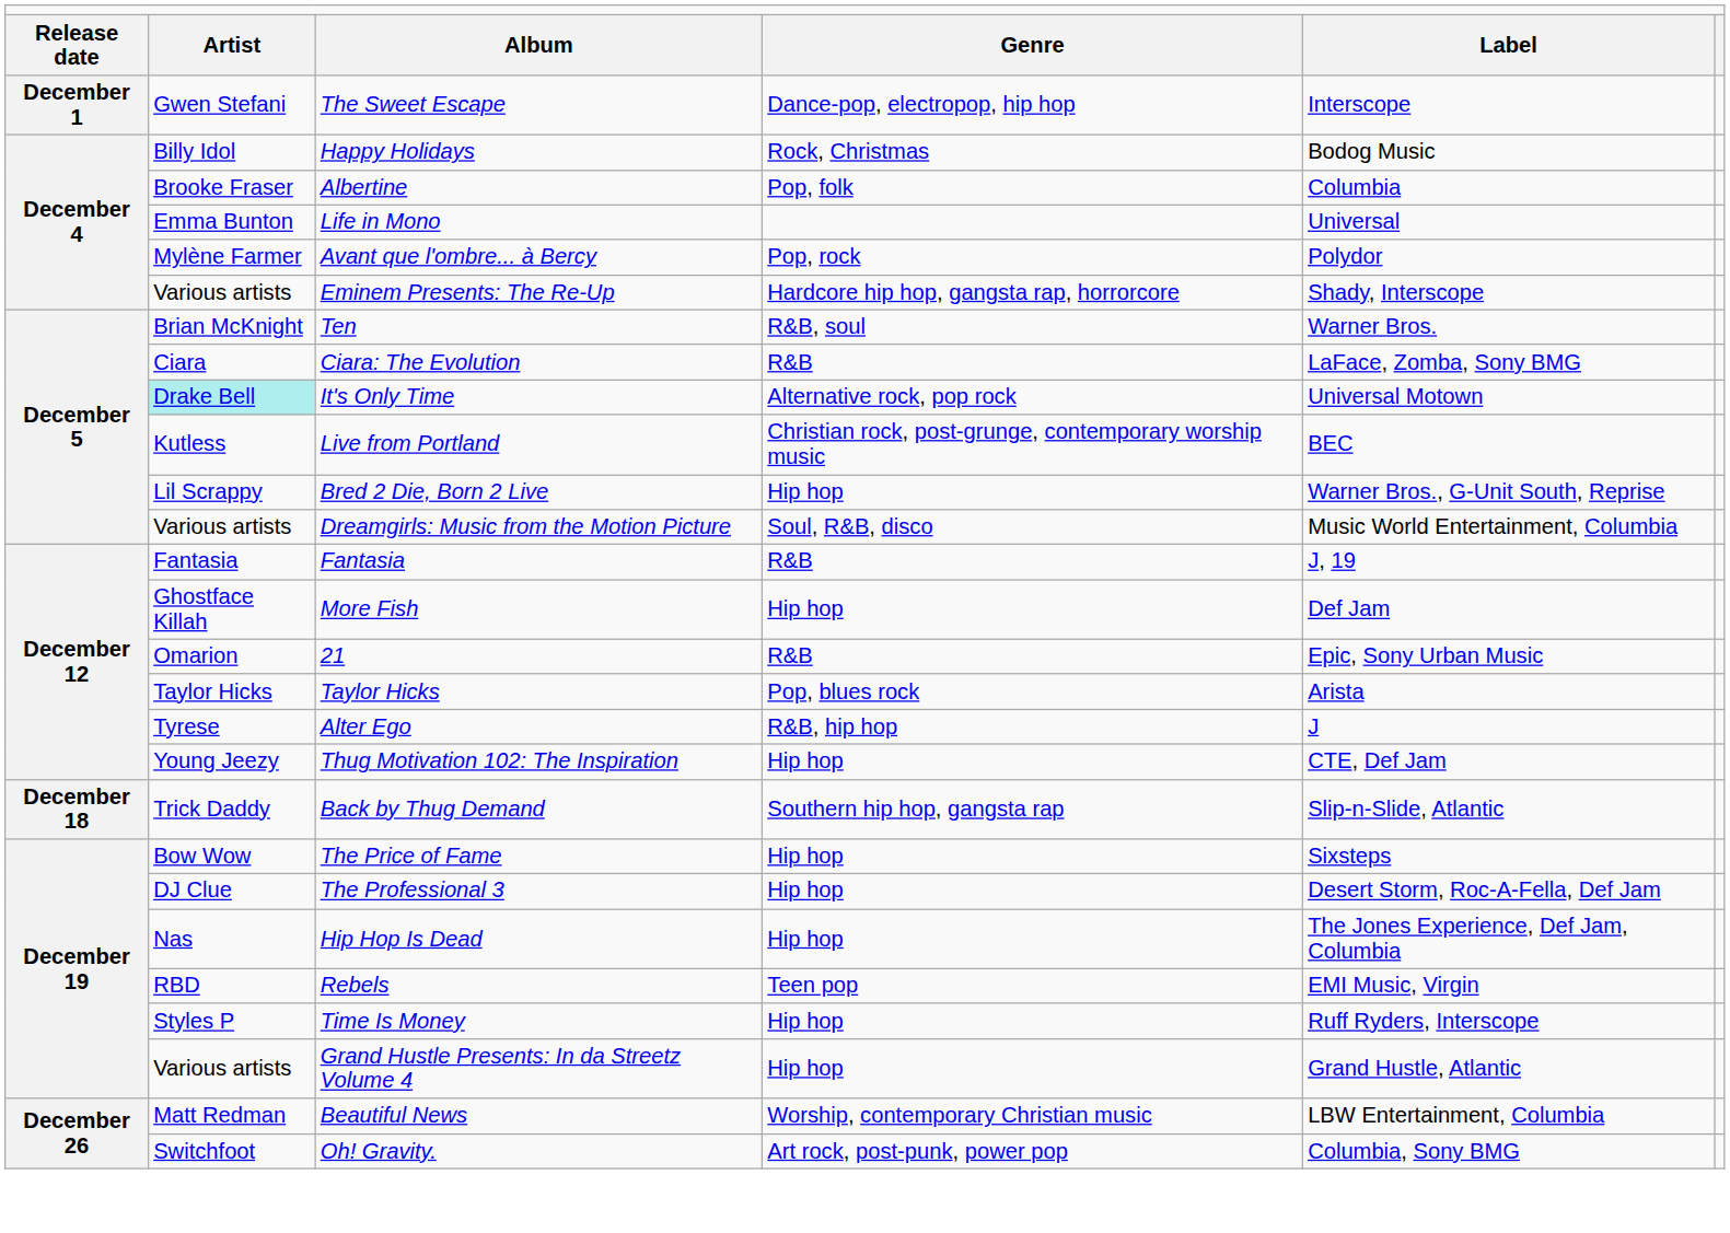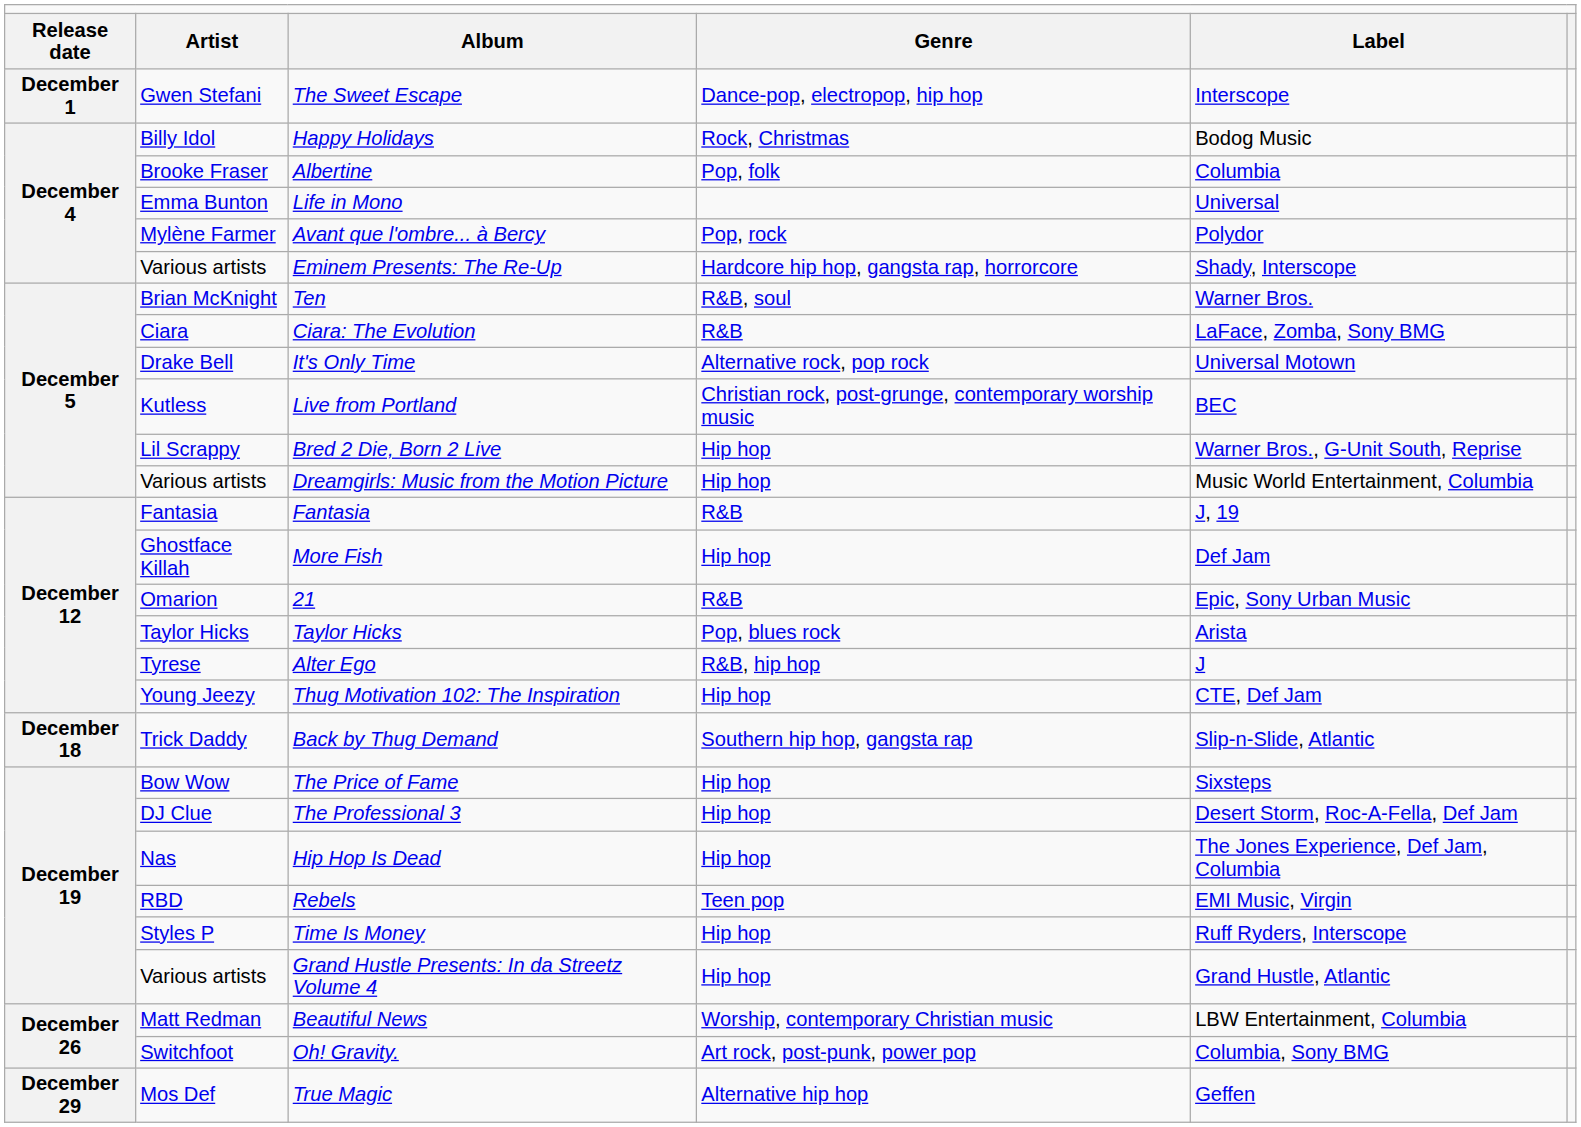It's Only Time | column 2: paleturquoise background -> no background
Dreamgirls: Music from the Motion Picture | column 4: Soul, R&B, disco -> Hip hop
+ row: December 29 | Mos Def | True Magic | Alternative hip hop | Geffen
